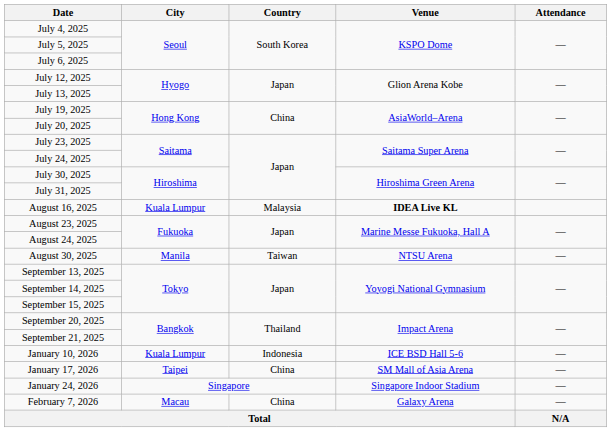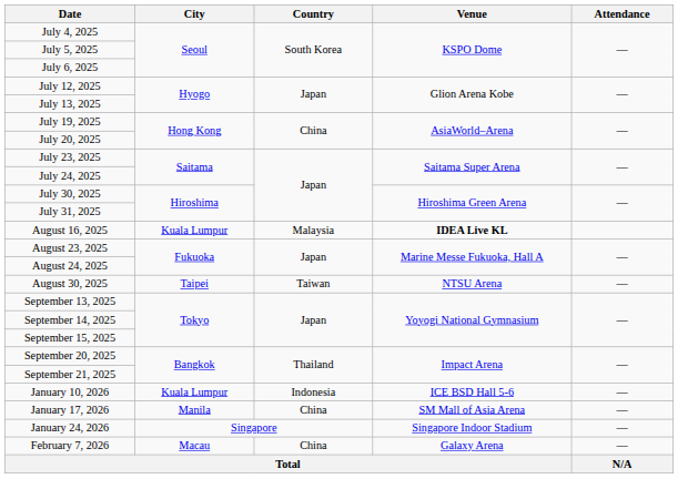August 30, 2025 | City: Manila -> Taipei
January 17, 2026 | City: Taipei -> Manila
